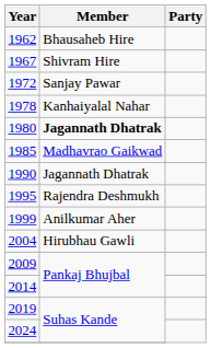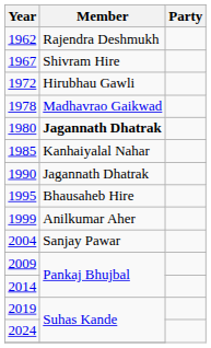1962 | Member: Bhausaheb Hire -> Rajendra Deshmukh
1972 | Member: Sanjay Pawar -> Hirubhau Gawli
1978 | Member: Kanhaiyalal Nahar -> Madhavrao Gaikwad
1985 | Member: Madhavrao Gaikwad -> Kanhaiyalal Nahar
1995 | Member: Rajendra Deshmukh -> Bhausaheb Hire
2004 | Member: Hirubhau Gawli -> Sanjay Pawar
